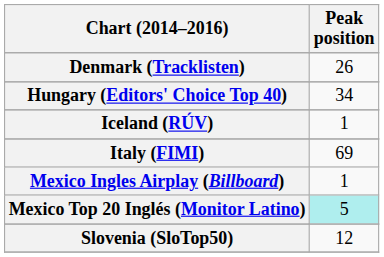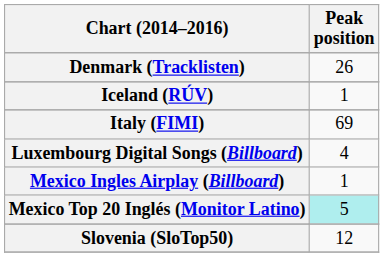- row: Hungary (Editors' Choice Top 40) | 34
+ row: Luxembourg Digital Songs (Billboard) | 4
